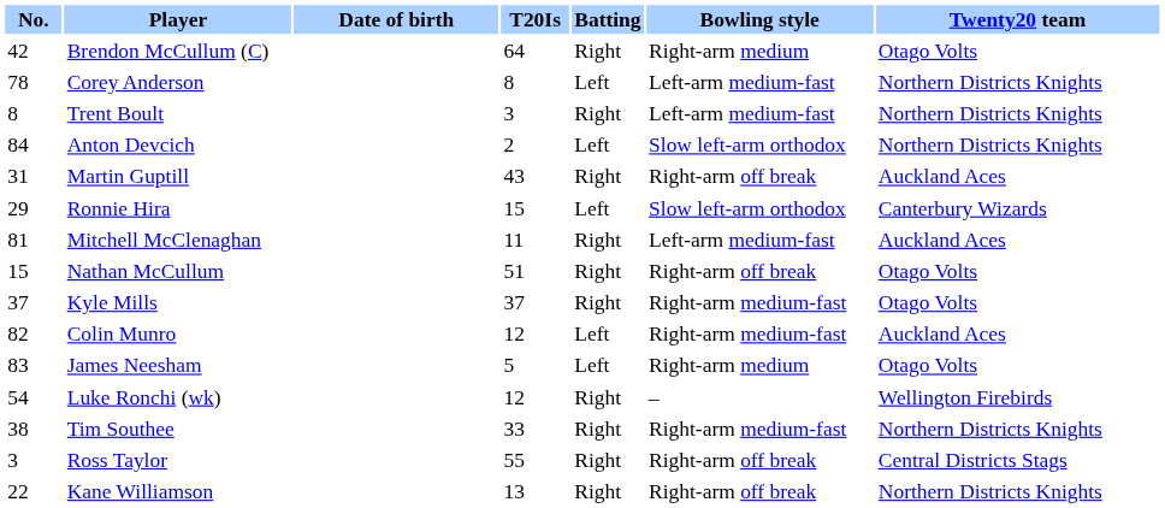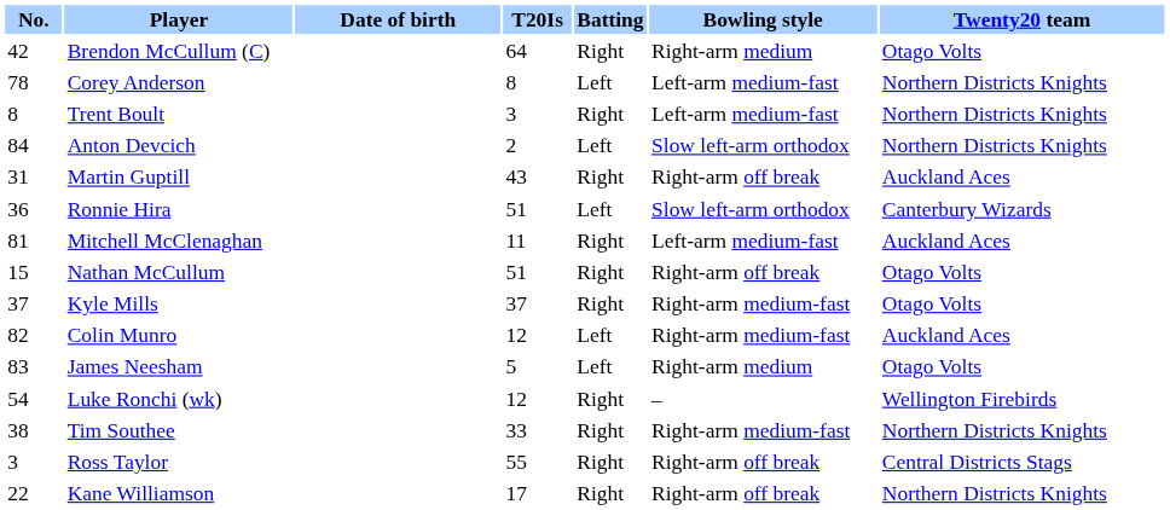Ronnie Hira | No.: 29 -> 36
Ronnie Hira | T20Is: 15 -> 51
Kane Williamson | T20Is: 13 -> 17
